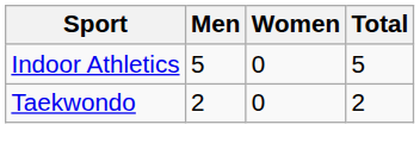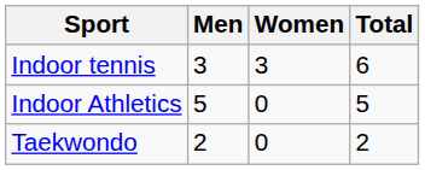+ row: Indoor tennis | 3 | 3 | 6
